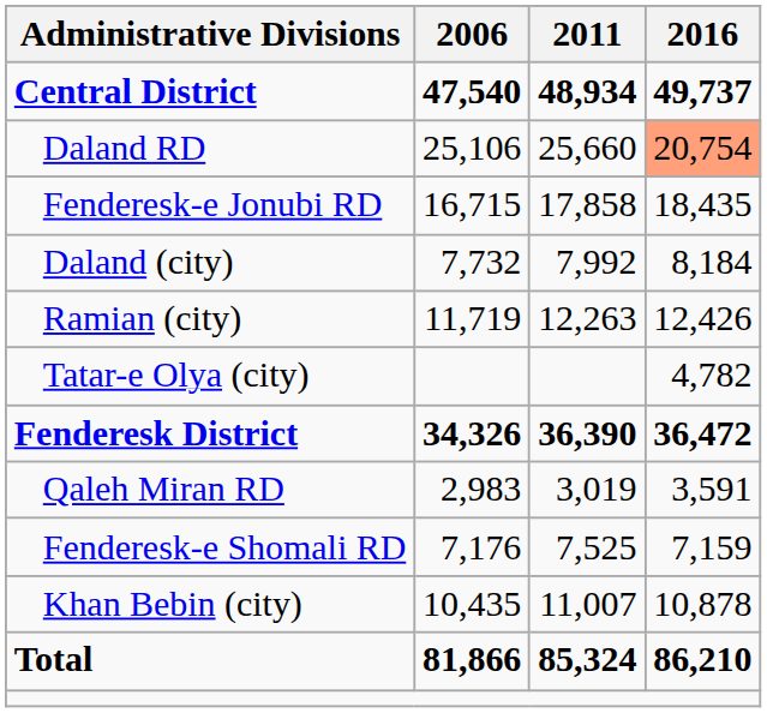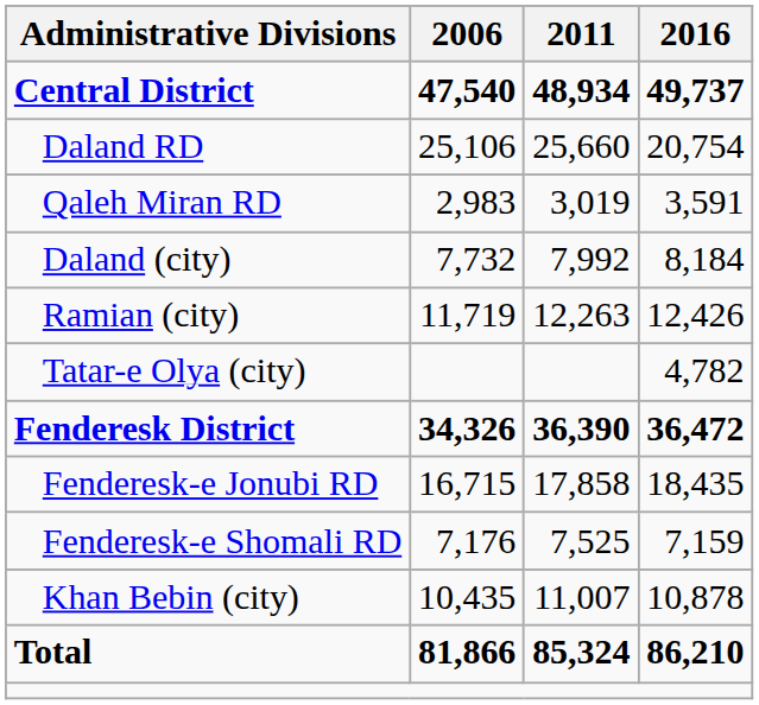Daland RD | 2016: lightsalmon background -> no background
rows swapped: Qaleh Miran RD <-> Fenderesk-e Jonubi RD
